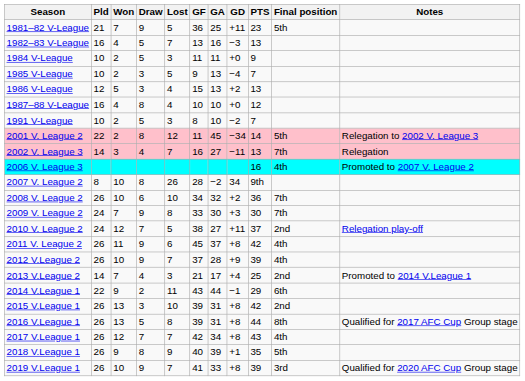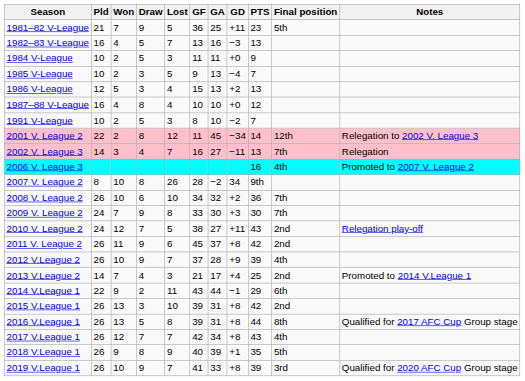2001 V. League 2 | Final position: 5th -> 12th
2010 V. League 2 | PTS: 37 -> 43
2011 V. League 2 | Final position: 4th -> 2nd
